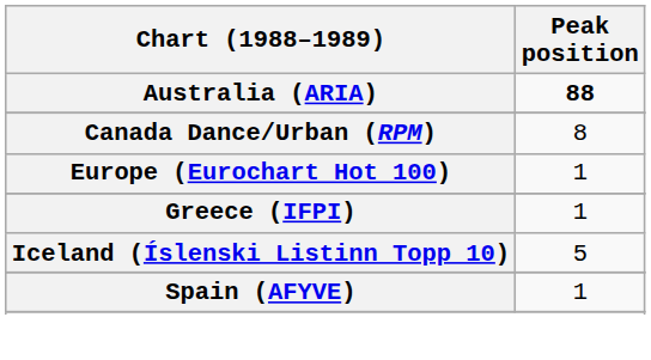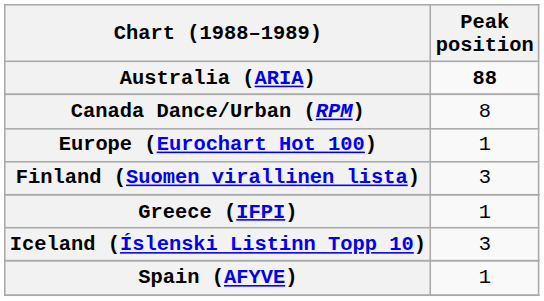+ row: Finland (Suomen virallinen lista) | 3
Iceland (Íslenski Listinn Topp 10) | Peak position: 5 -> 3
